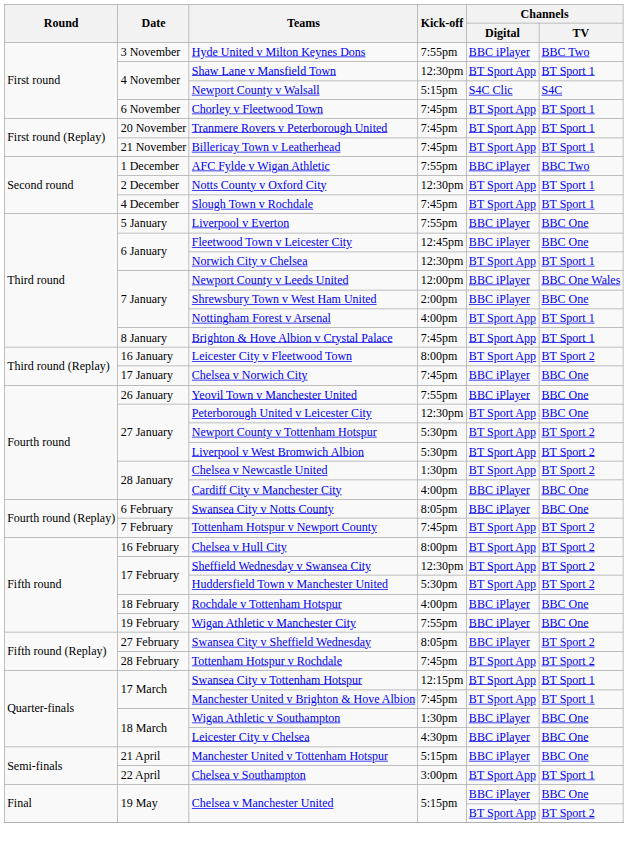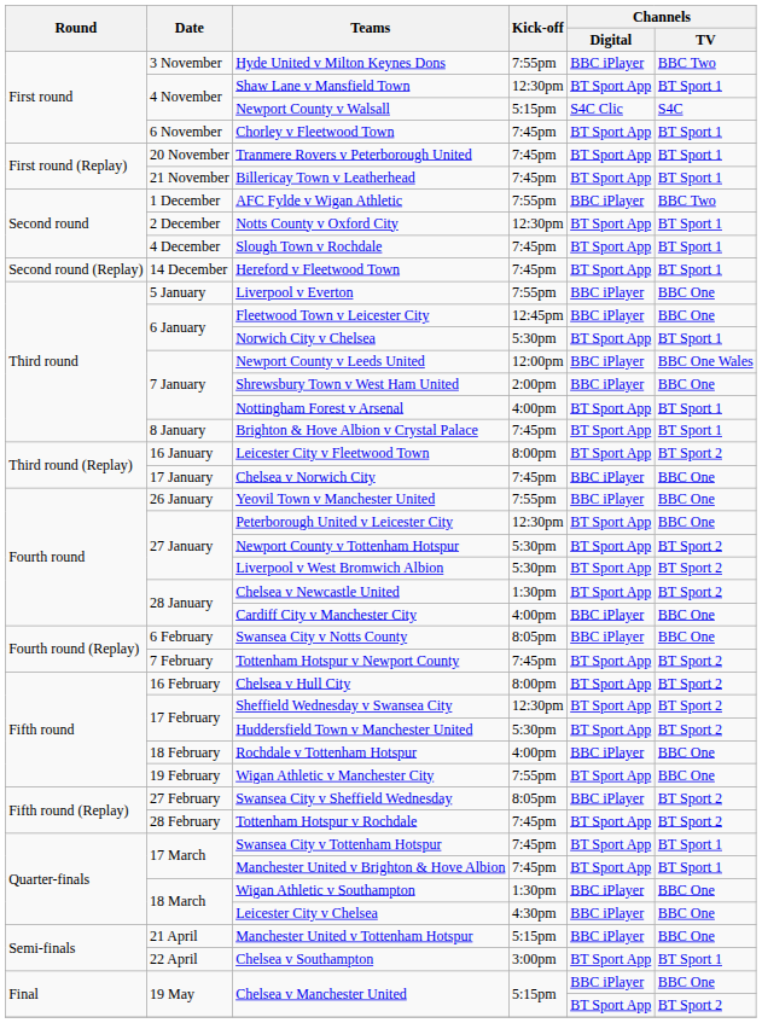+ row: Second round (Replay) | 14 December | Hereford v Fleetwood Town | 7:45pm | BT Sport App | BT Sport 1
Norwich City v Chelsea | Kick-off: 12:30pm -> 5:30pm
Wigan Athletic v Manchester City | Channels / Digital: BBC iPlayer -> BT Sport App
Swansea City v Tottenham Hotspur | Kick-off: 12:15pm -> 7:45pm
